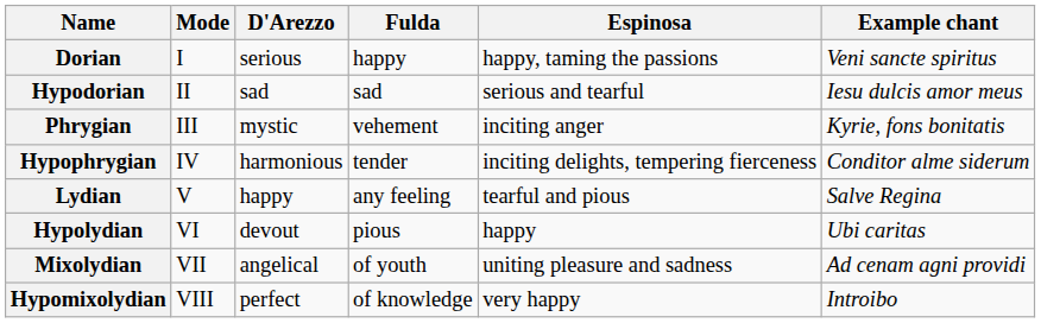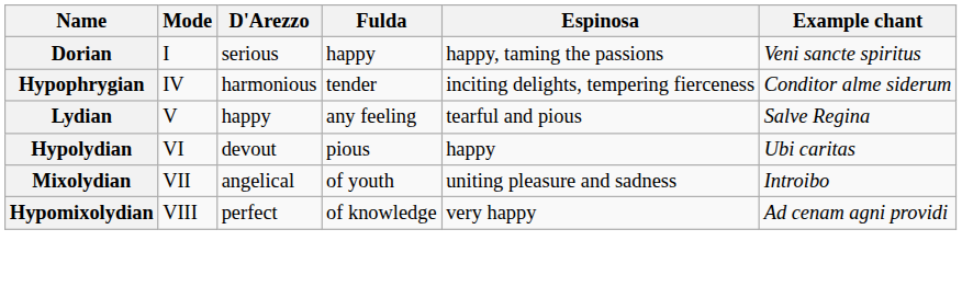- row: Hypodorian | II | sad | sad | serious and tearful | Iesu dulcis amor meus
- row: Phrygian | III | mystic | vehement | inciting anger | Kyrie, fons bonitatis
Mixolydian | Example chant: Ad cenam agni providi -> Introibo
Hypomixolydian | Example chant: Introibo -> Ad cenam agni providi
